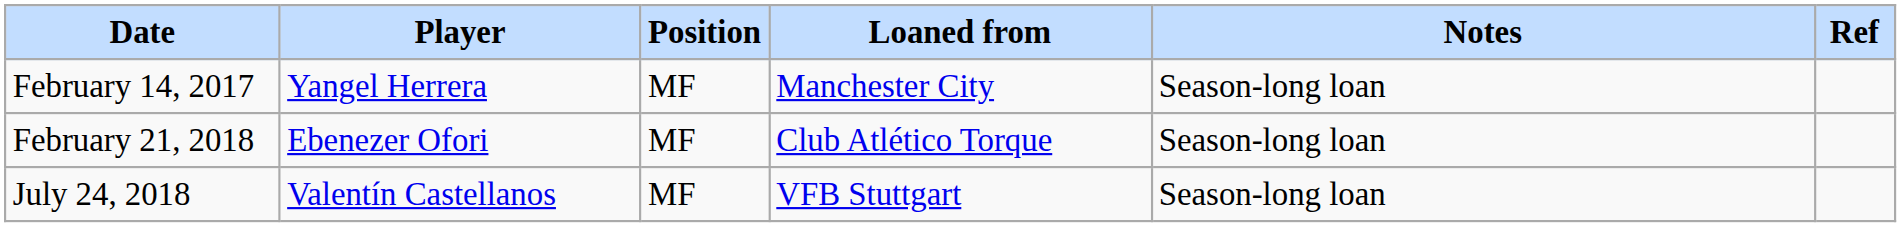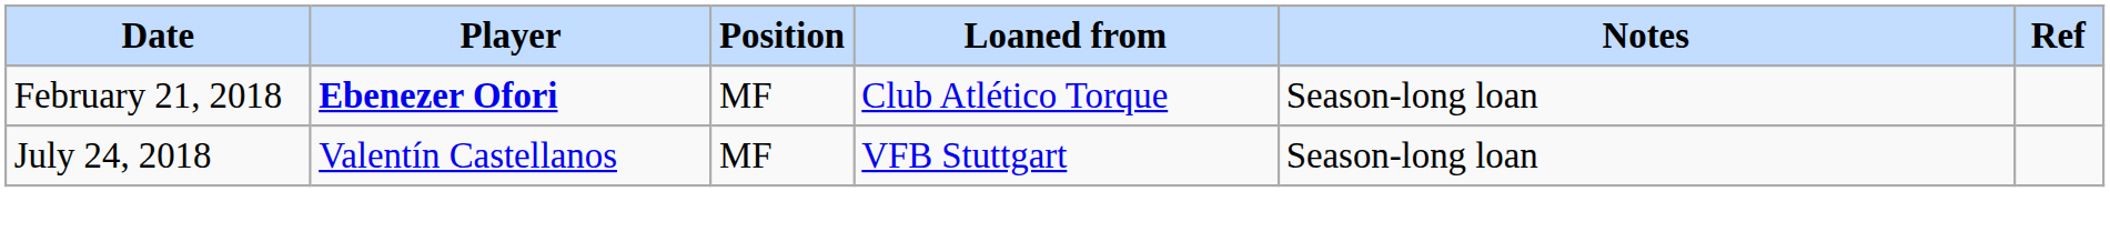- row: February 14, 2017 | Yangel Herrera | MF | Manchester City | Season-long loan
February 21, 2018 | Player: normal -> bold
